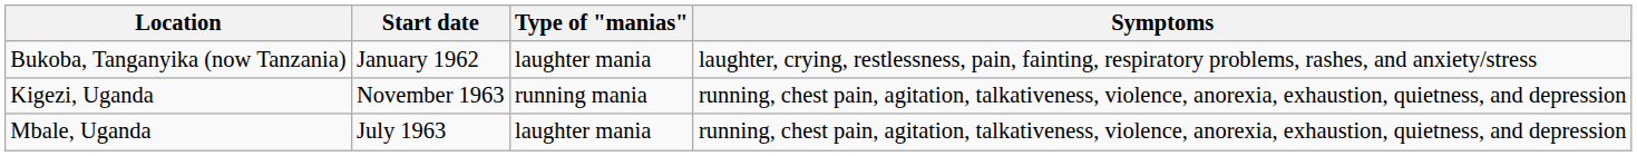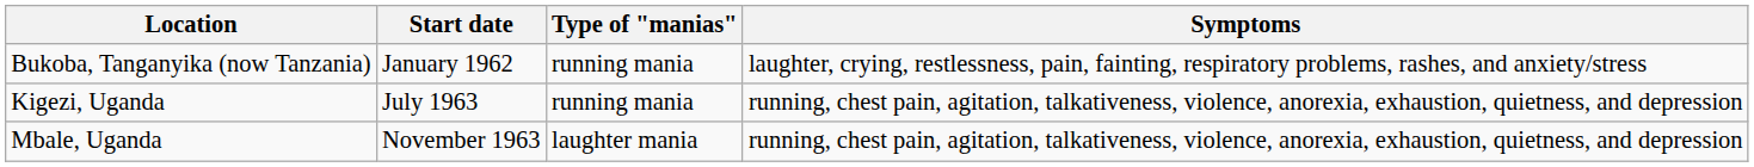Bukoba, Tanganyika (now Tanzania) | Type of "manias": laughter mania -> running mania
Kigezi, Uganda | Start date: November 1963 -> July 1963
Mbale, Uganda | Start date: July 1963 -> November 1963
